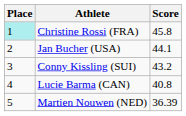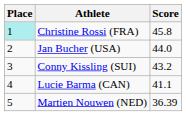Jan Bucher (USA) | Score: 44.1 -> 44.0
Lucie Barma (CAN) | Score: 40.8 -> 41.1
